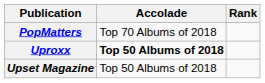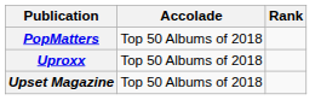PopMatters | Accolade: Top 70 Albums of 2018 -> Top 50 Albums of 2018
Uproxx | Accolade: bold -> normal
